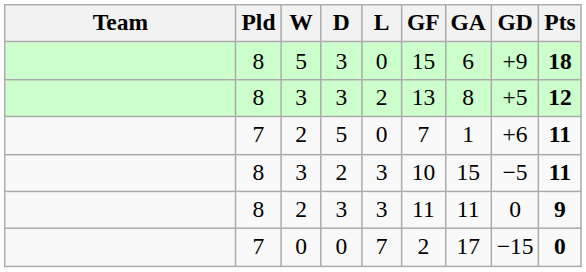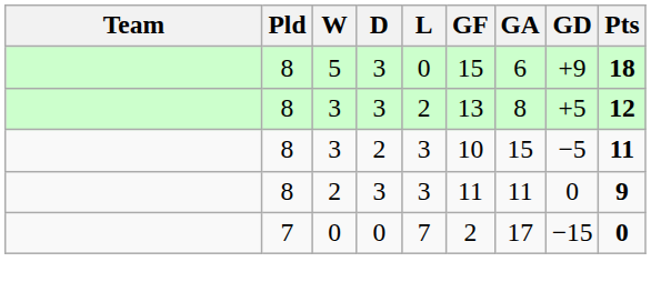- row: 7 | 2 | 5 | 0 | 7 | 1 | +6 | 11
